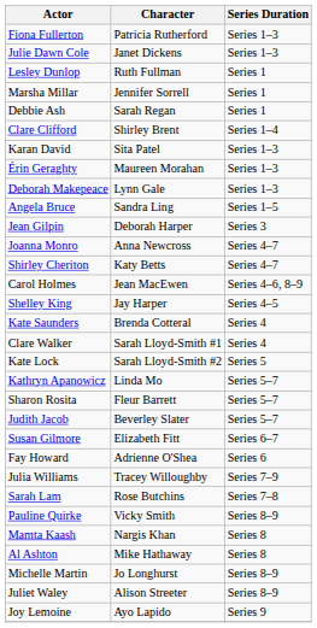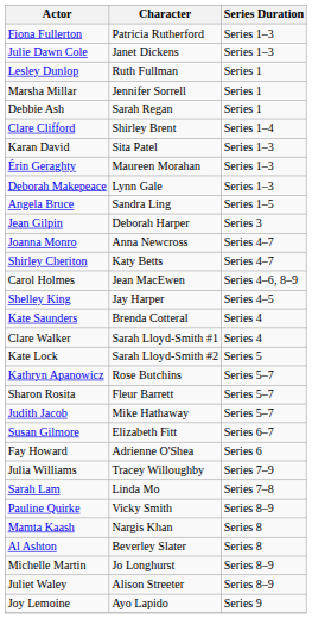Kathryn Apanowicz | Character: Linda Mo -> Rose Butchins
Judith Jacob | Character: Beverley Slater -> Mike Hathaway
Sarah Lam | Character: Rose Butchins -> Linda Mo
Al Ashton | Character: Mike Hathaway -> Beverley Slater
